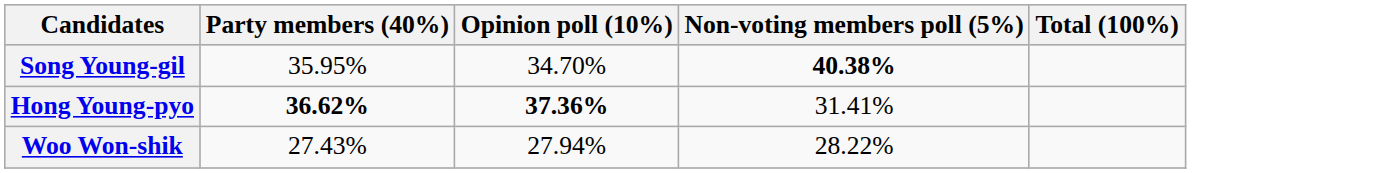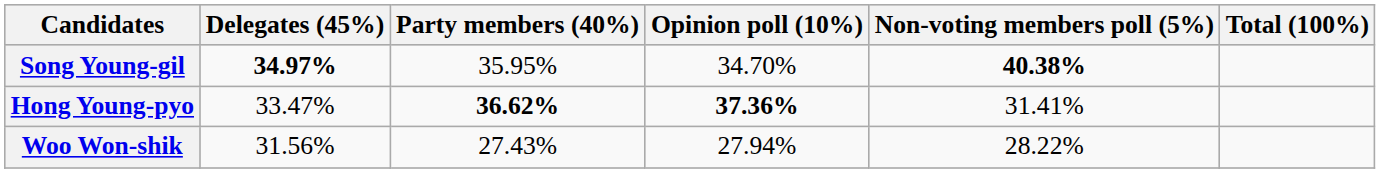+ column: Delegates (45%) | 34.97% | 33.47% | 31.56%
